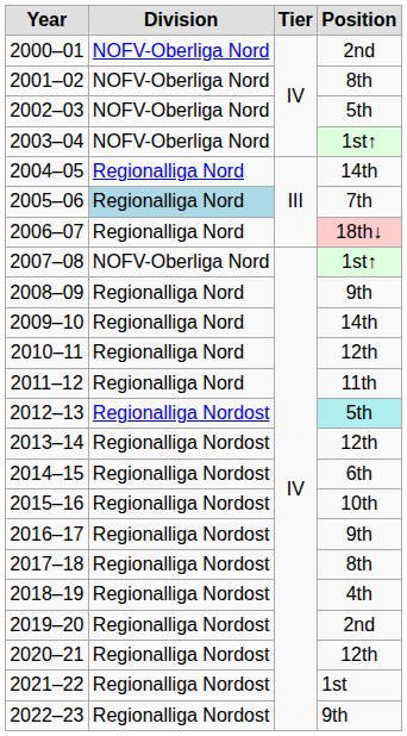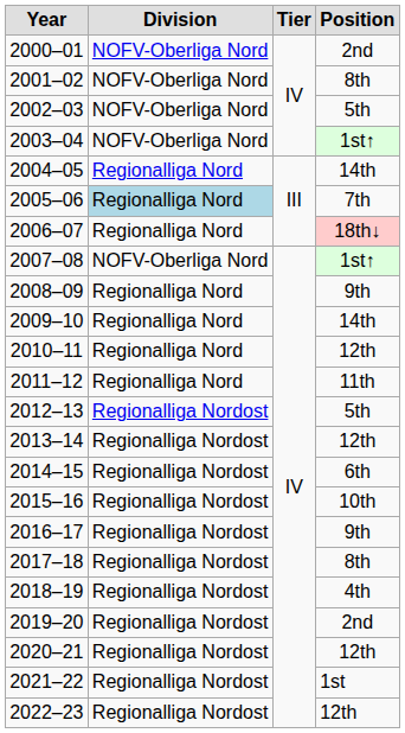2012–13 | Position: paleturquoise background -> no background
2022–23 | Position: 9th -> 12th
